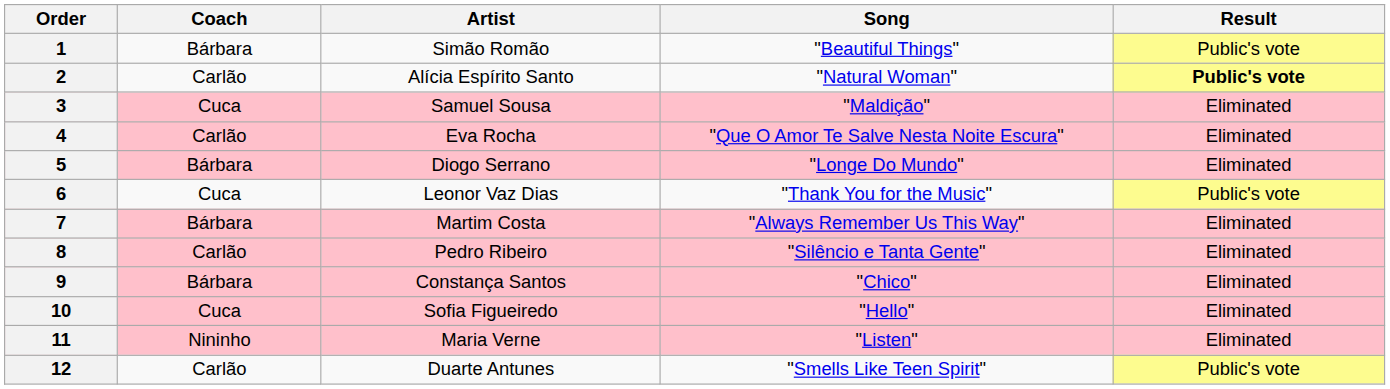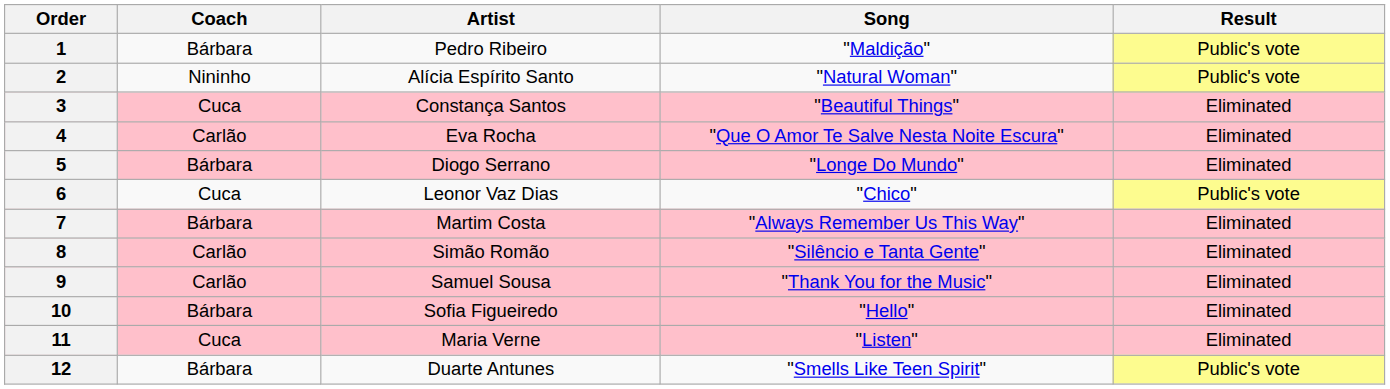1 | Artist: Simão Romão -> Pedro Ribeiro
1 | Song: "Beautiful Things" -> "Maldição"
2 | Coach: Carlão -> Nininho
2 | Result: bold -> normal
3 | Artist: Samuel Sousa -> Constança Santos
3 | Song: "Maldição" -> "Beautiful Things"
6 | Song: "Thank You for the Music" -> "Chico"
8 | Artist: Pedro Ribeiro -> Simão Romão
9 | Coach: Bárbara -> Carlão
9 | Artist: Constança Santos -> Samuel Sousa
9 | Song: "Chico" -> "Thank You for the Music"
10 | Coach: Cuca -> Bárbara
11 | Coach: Nininho -> Cuca
12 | Coach: Carlão -> Bárbara
